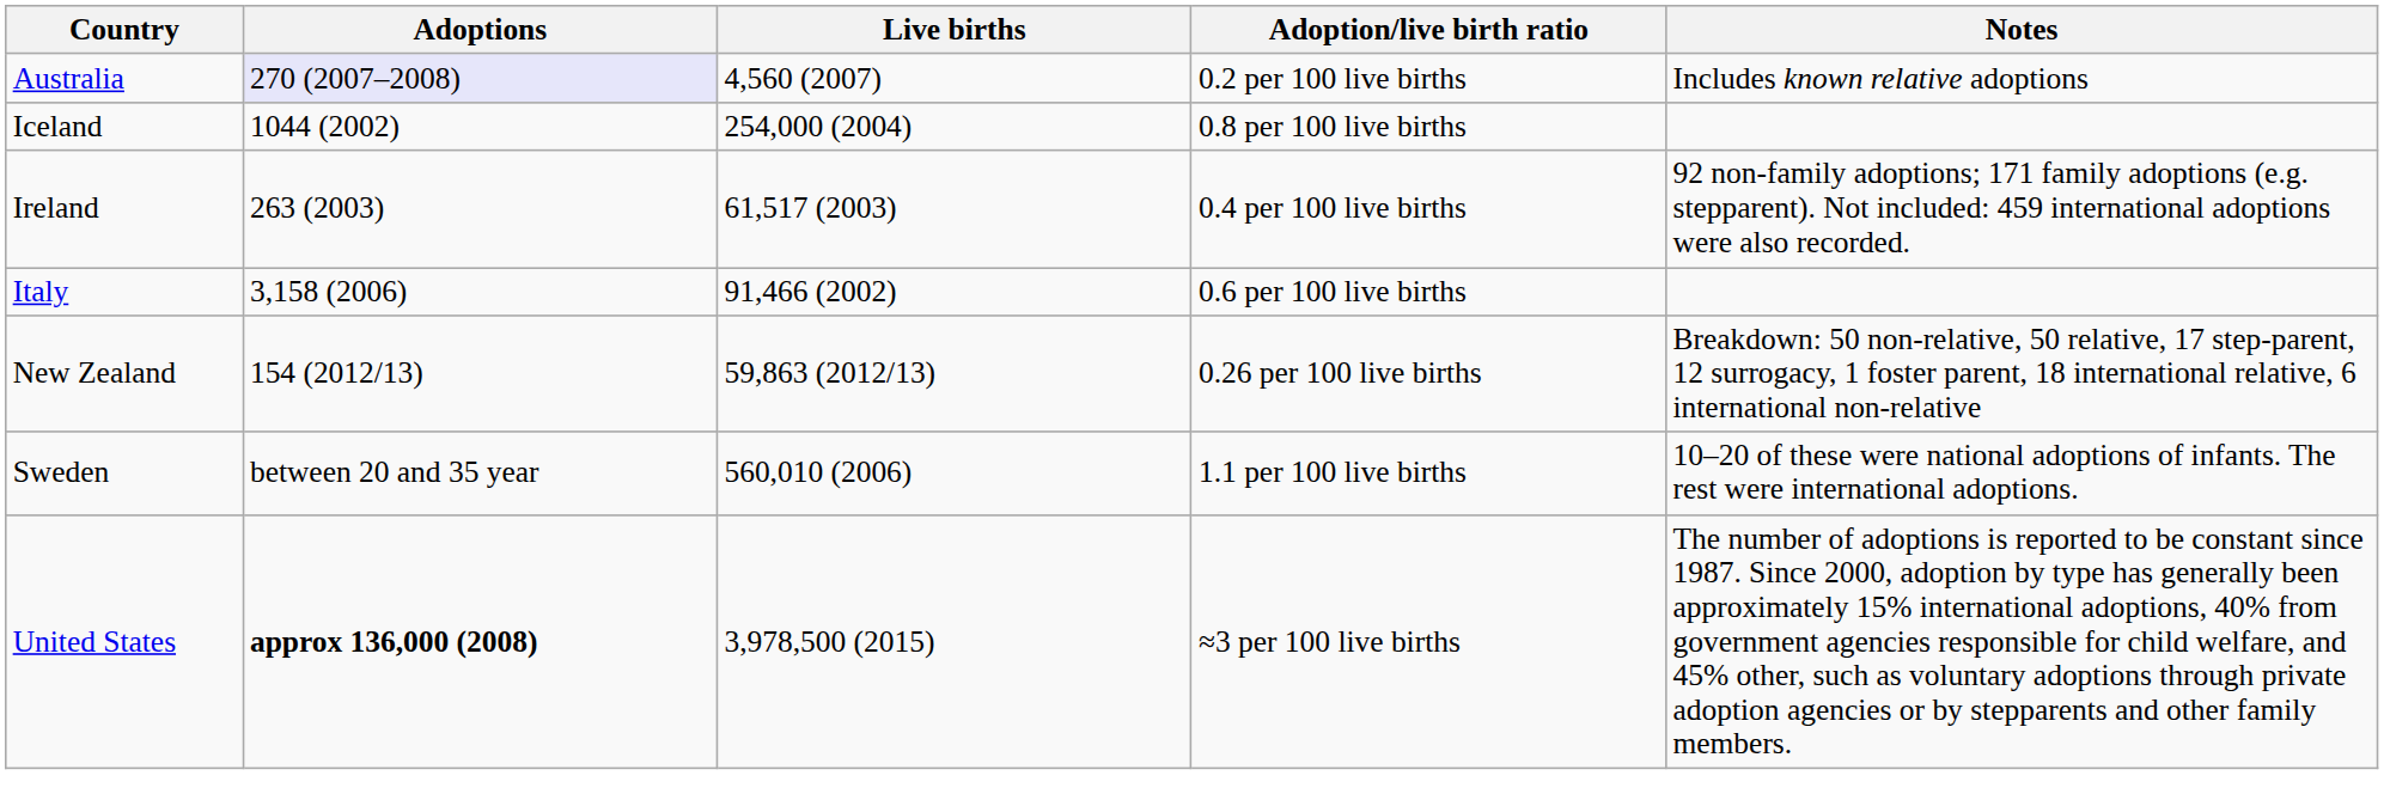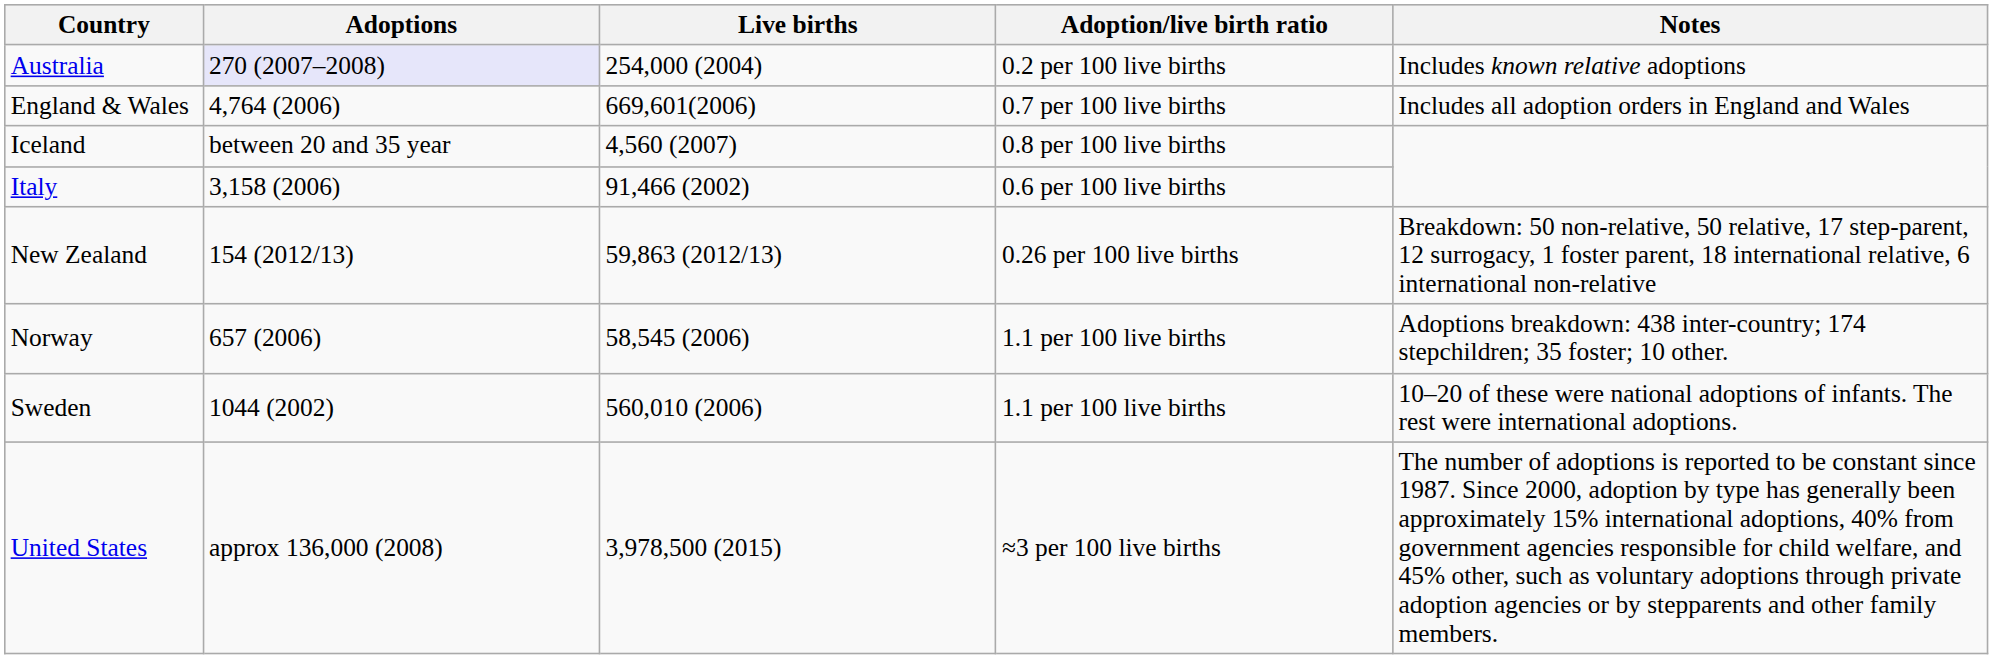Australia | Live births: 4,560 (2007) -> 254,000 (2004)
+ row: England & Wales | 4,764 (2006) | 669,601(2006) | 0.7 per 100 live births | Includes all adoption orders in England and Wales
Iceland | Adoptions: 1044 (2002) -> between 20 and 35 year
Iceland | Live births: 254,000 (2004) -> 4,560 (2007)
- row: Ireland | 263 (2003) | 61,517 (2003) | 0.4 per 100 live births | 92 non-family adoptions; 171 family adoptions (e.g. stepparent). Not included: 459 international adoptions were also recorded.
+ row: Norway | 657 (2006) | 58,545 (2006) | 1.1 per 100 live births | Adoptions breakdown: 438 inter-country; 174 stepchildren; 35 foster; 10 other.
Sweden | Adoptions: between 20 and 35 year -> 1044 (2002)
United States | Adoptions: bold -> normal
